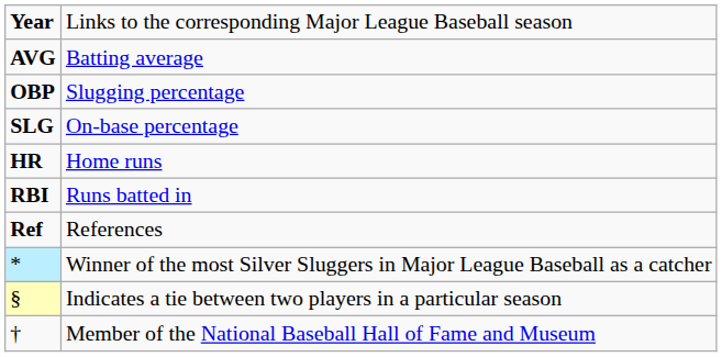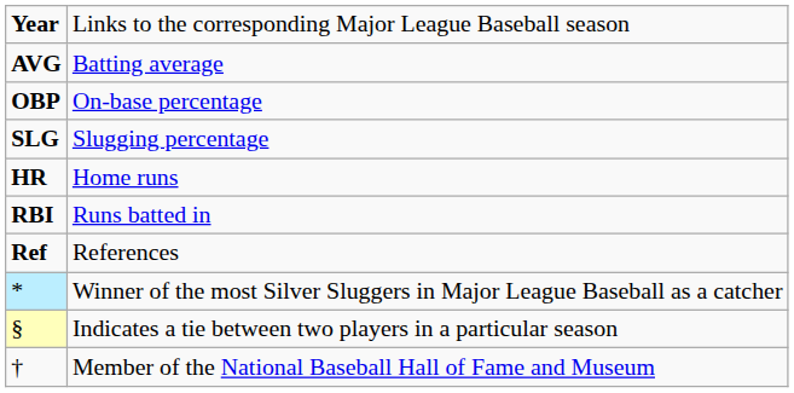OBP | column 2: Slugging percentage -> On-base percentage
SLG | column 2: On-base percentage -> Slugging percentage
